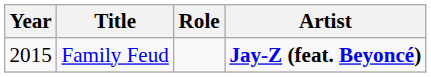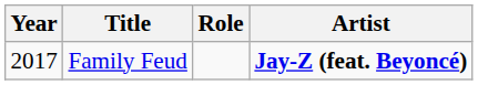Family Feud | Year: 2015 -> 2017
